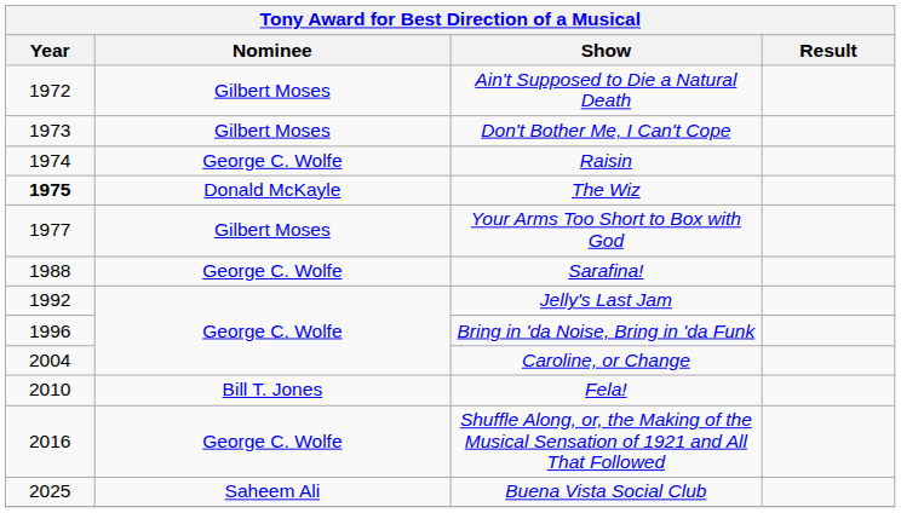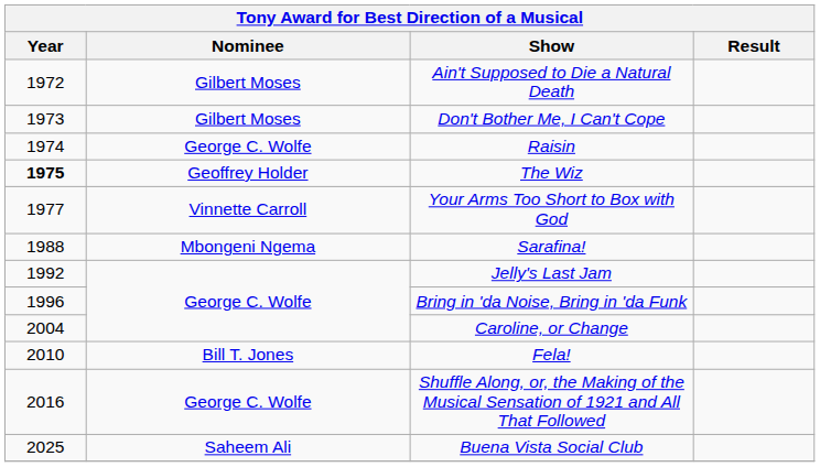The Wiz | Nominee: Donald McKayle -> Geoffrey Holder
Your Arms Too Short to Box with God | Nominee: Gilbert Moses -> Vinnette Carroll
Sarafina! | Nominee: George C. Wolfe -> Mbongeni Ngema
